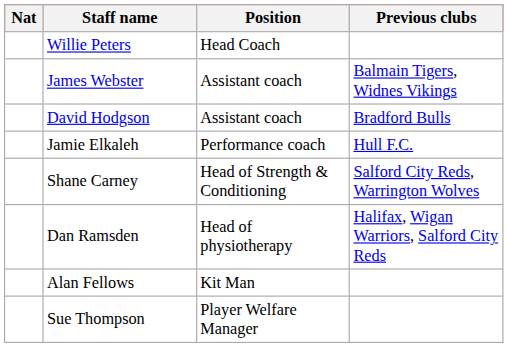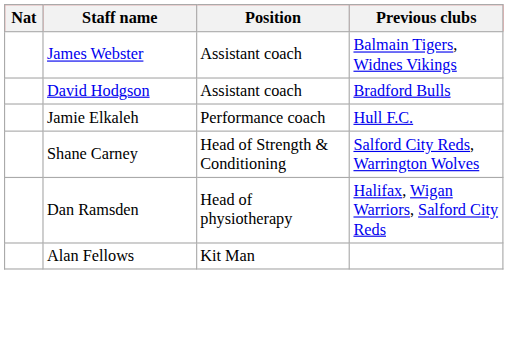- row: Willie Peters | Head Coach
- row: Sue Thompson | Player Welfare Manager
